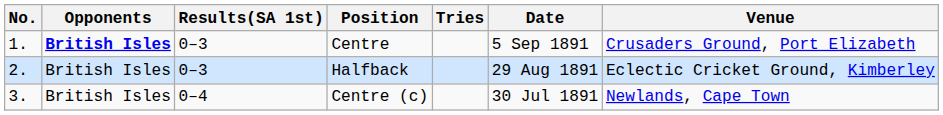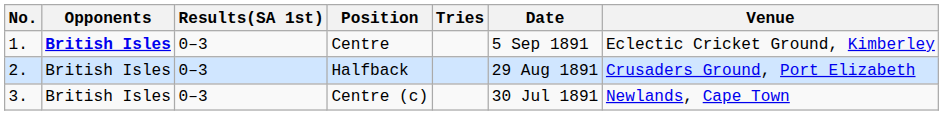Centre | Venue: Crusaders Ground, Port Elizabeth -> Eclectic Cricket Ground, Kimberley
Halfback | Venue: Eclectic Cricket Ground, Kimberley -> Crusaders Ground, Port Elizabeth
Centre (c) | Results(SA 1st): 0–4 -> 0–3
